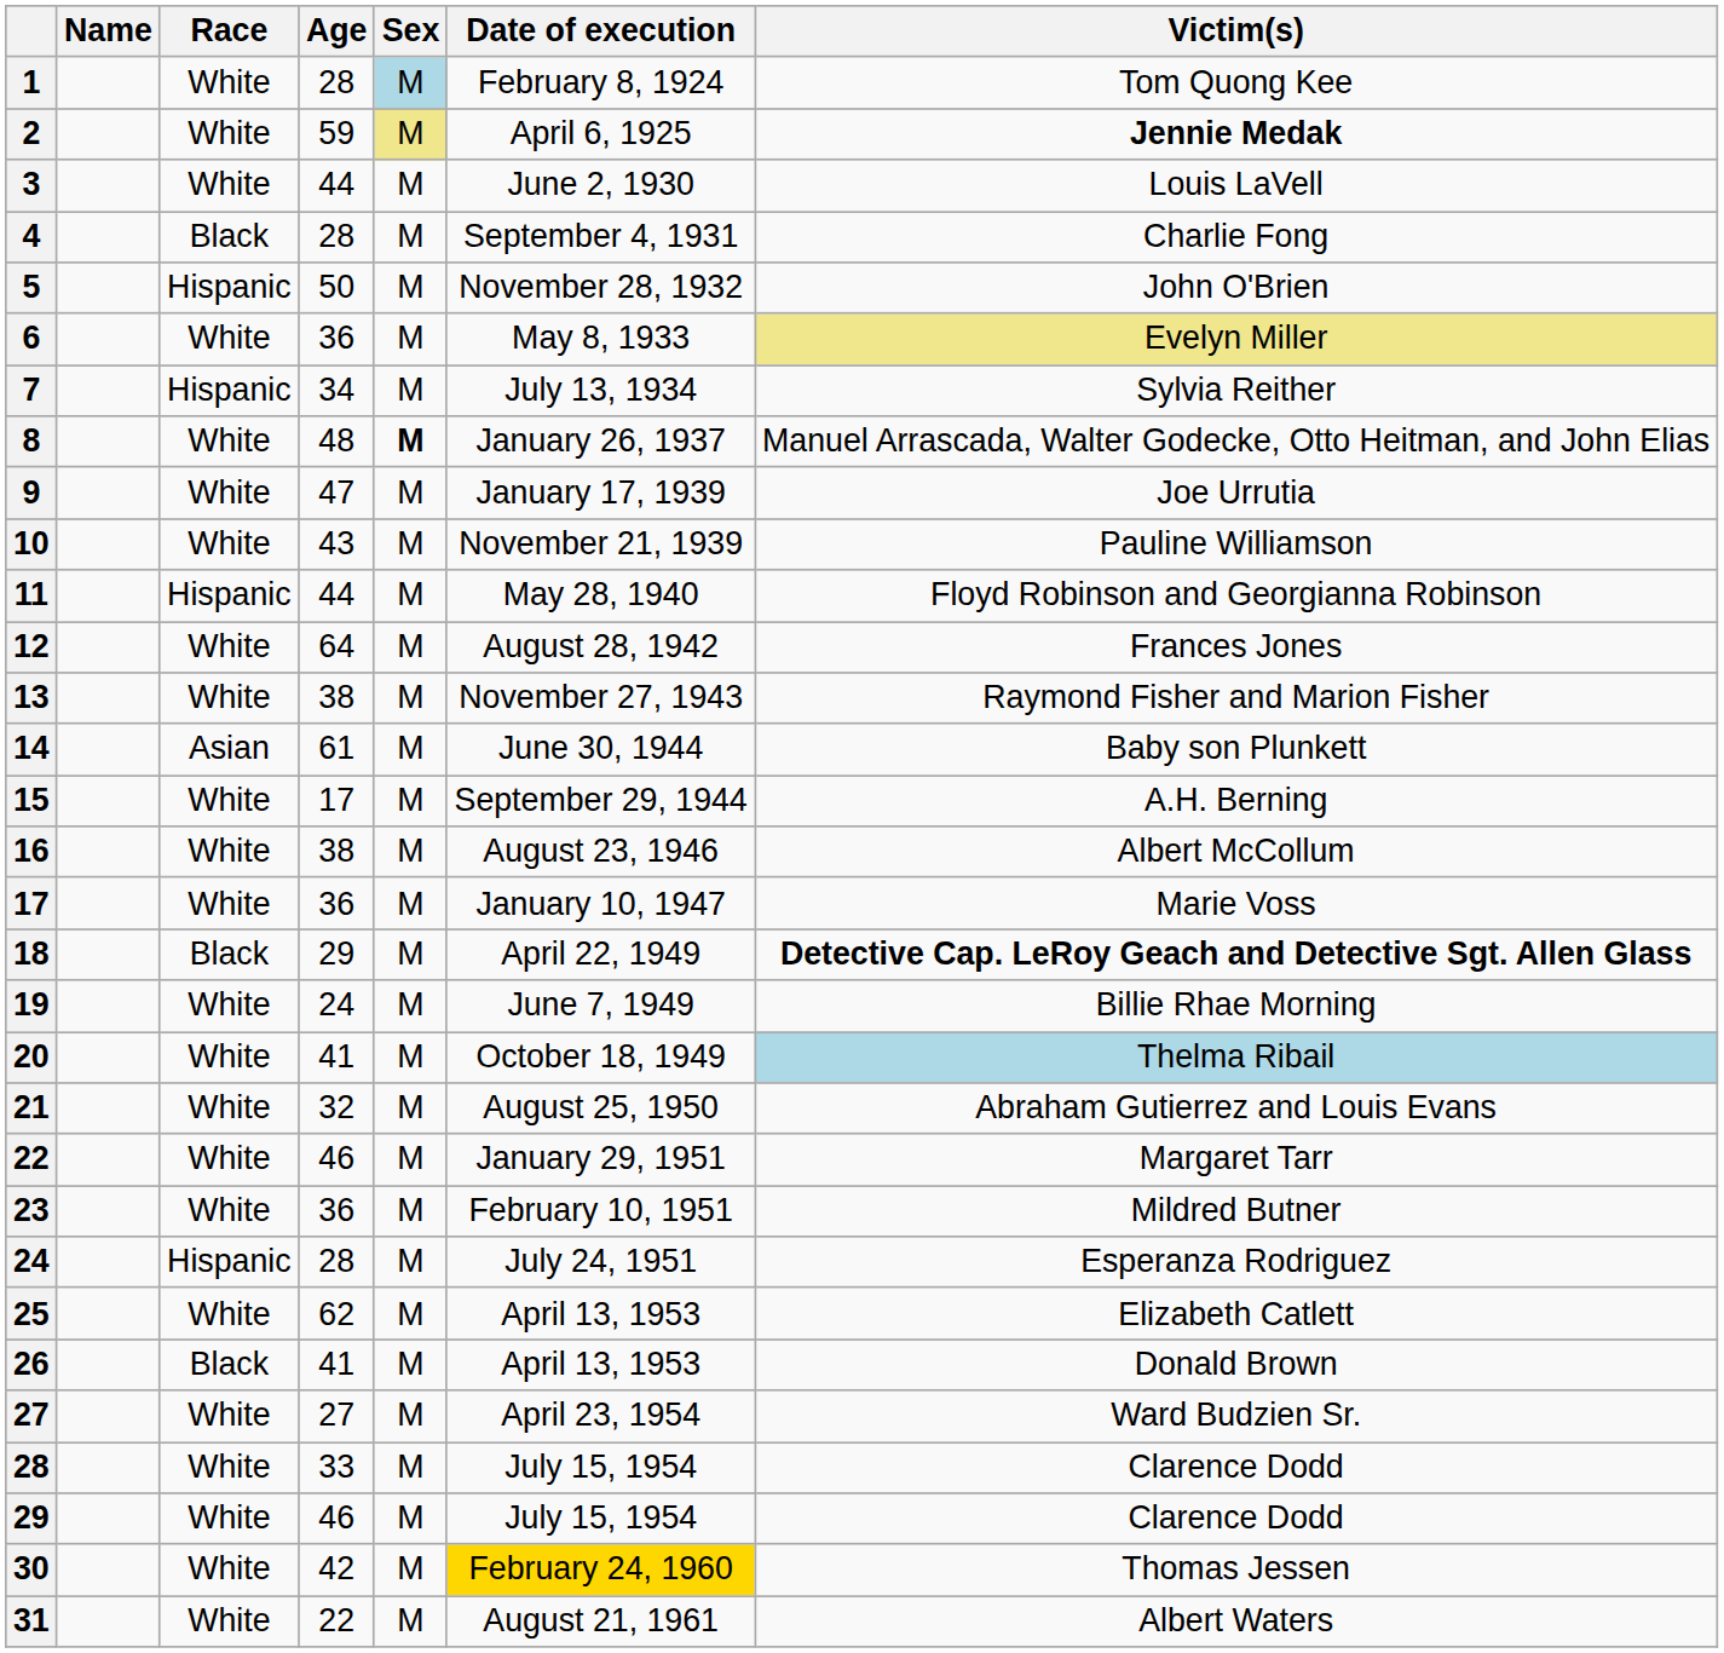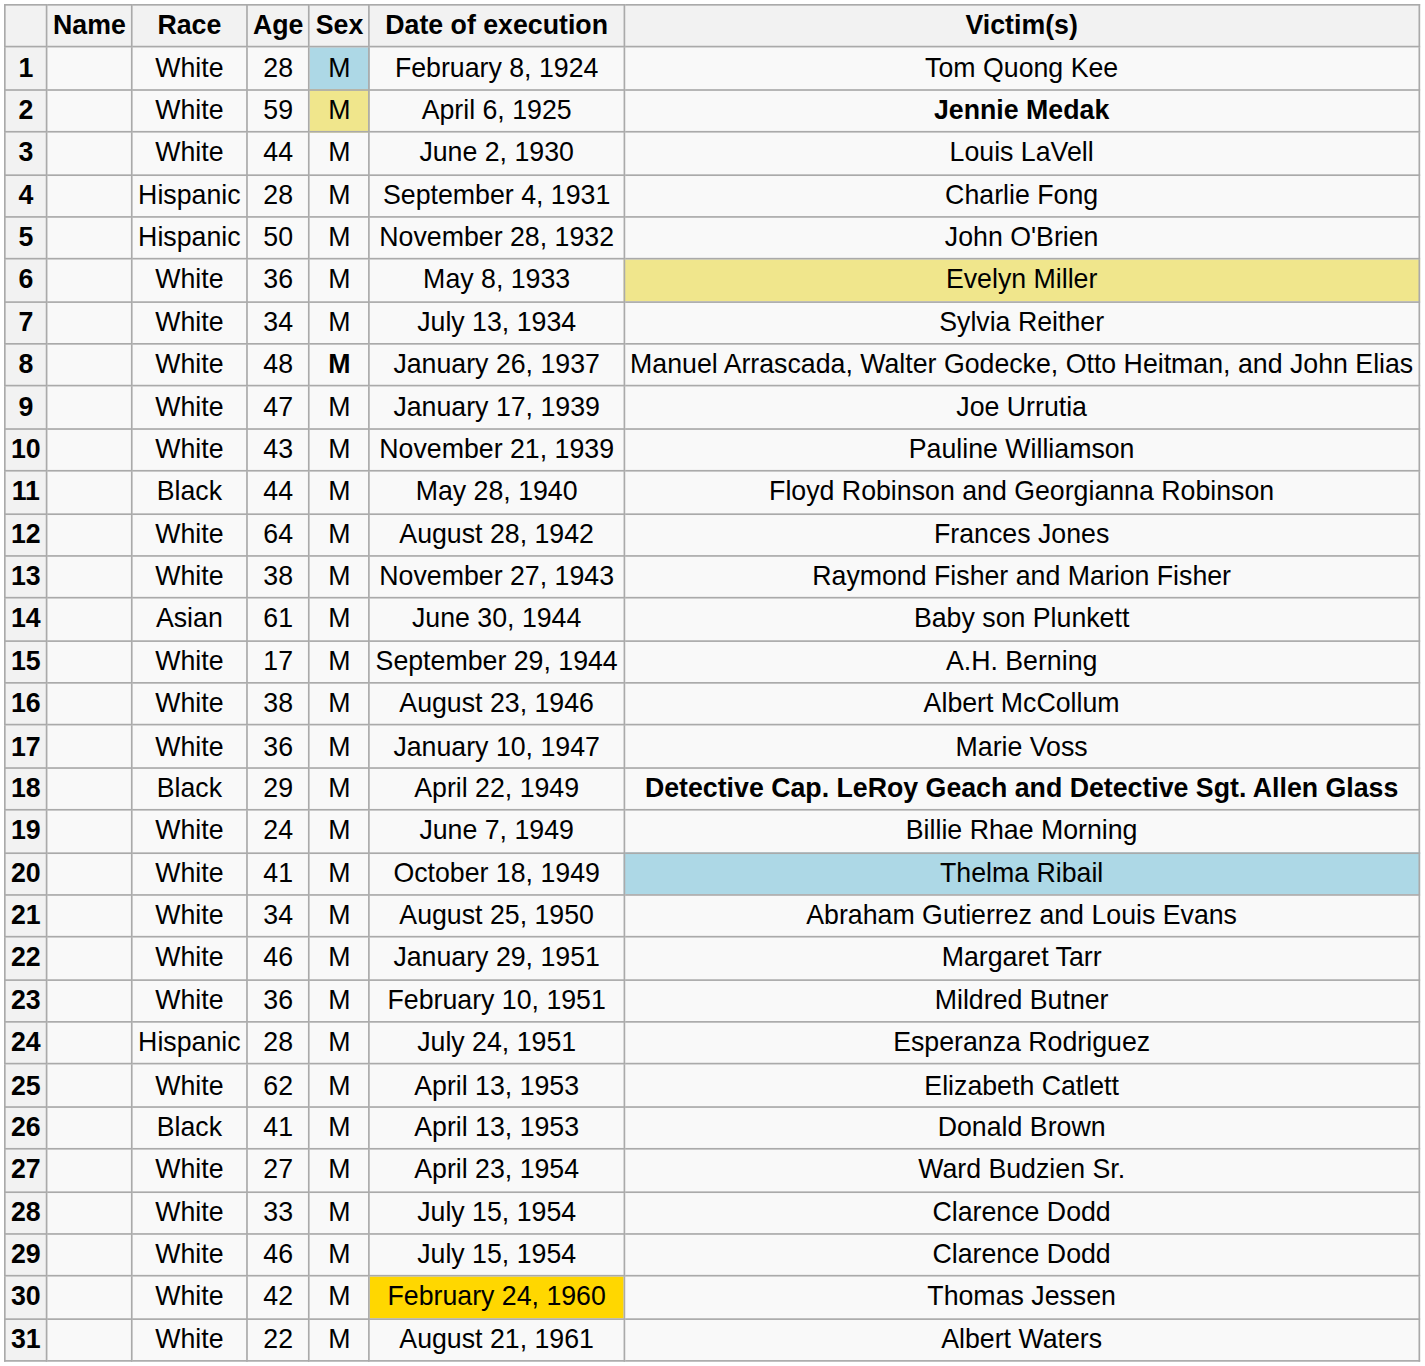4 | Race: Black -> Hispanic
7 | Race: Hispanic -> White
11 | Race: Hispanic -> Black
21 | Age: 32 -> 34
